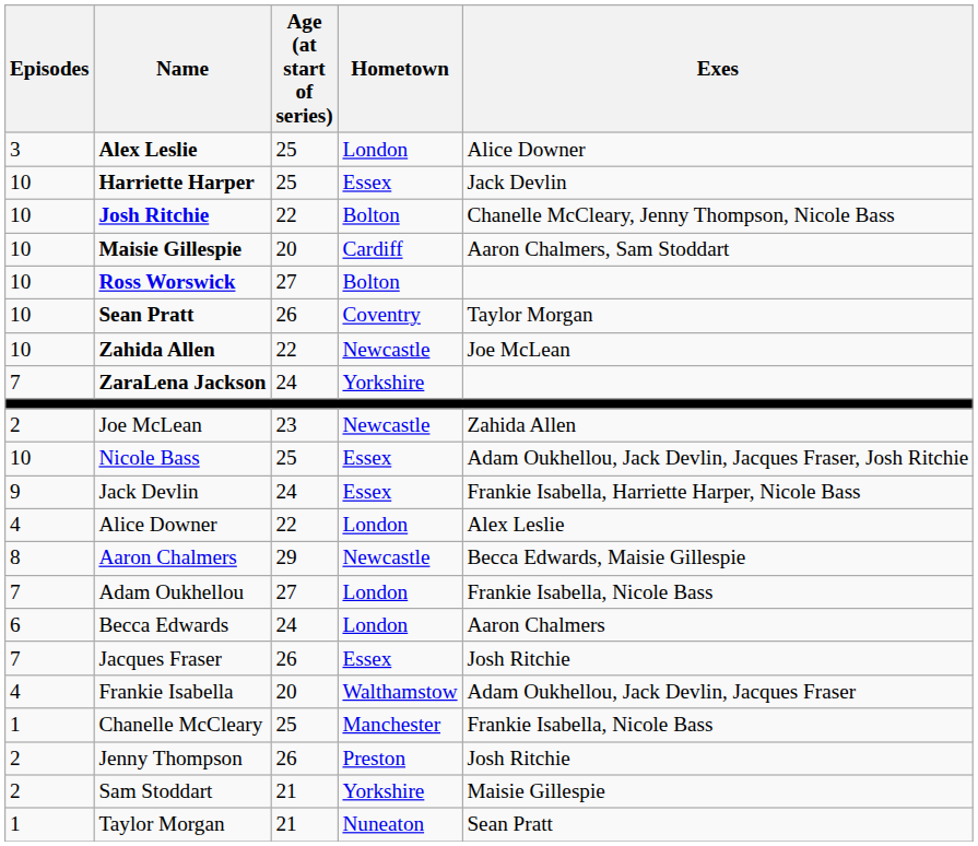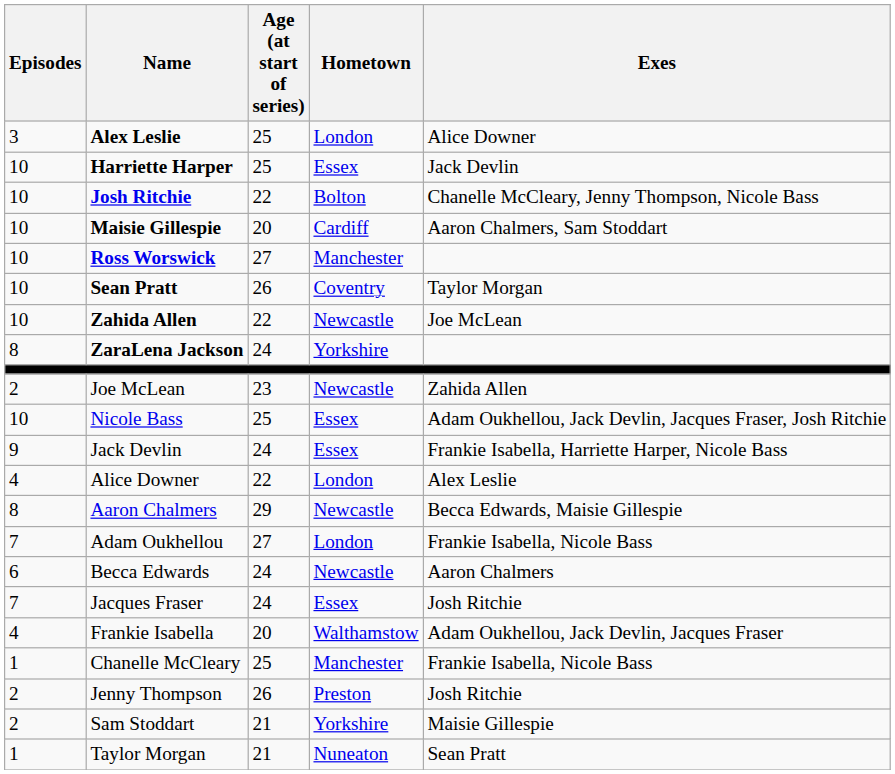Ross Worswick | Hometown: Bolton -> Manchester
ZaraLena Jackson | Episodes: 7 -> 8
Becca Edwards | Hometown: London -> Newcastle
Jacques Fraser | Age (at start of series): 26 -> 24
